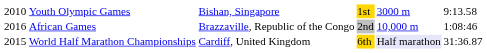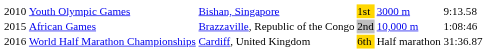African Games | column 1: 2016 -> 2015
World Half Marathon Championships | column 1: 2015 -> 2016
World Half Marathon Championships | column 5: lavender background -> no background
